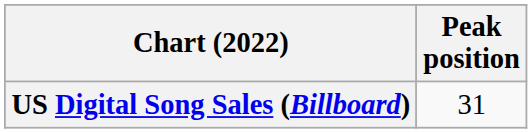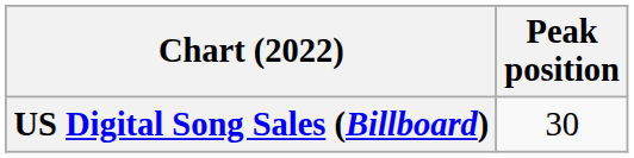US Digital Song Sales (Billboard) | Peak position: 31 -> 30
